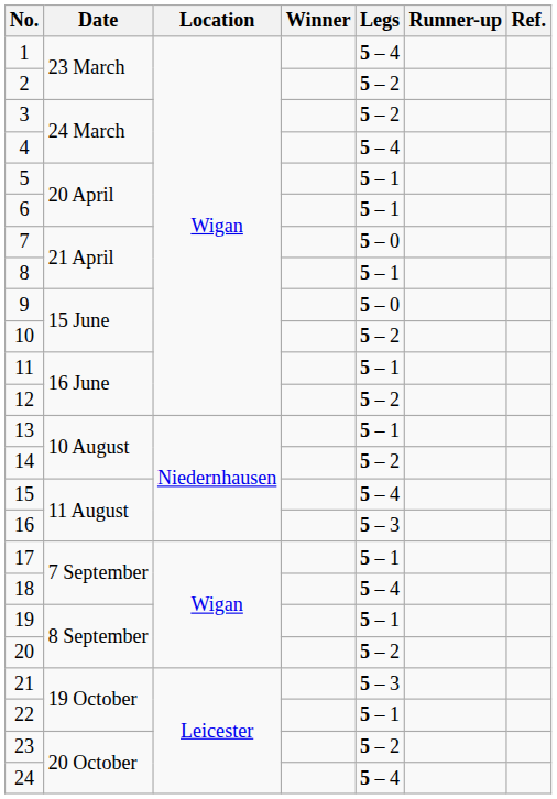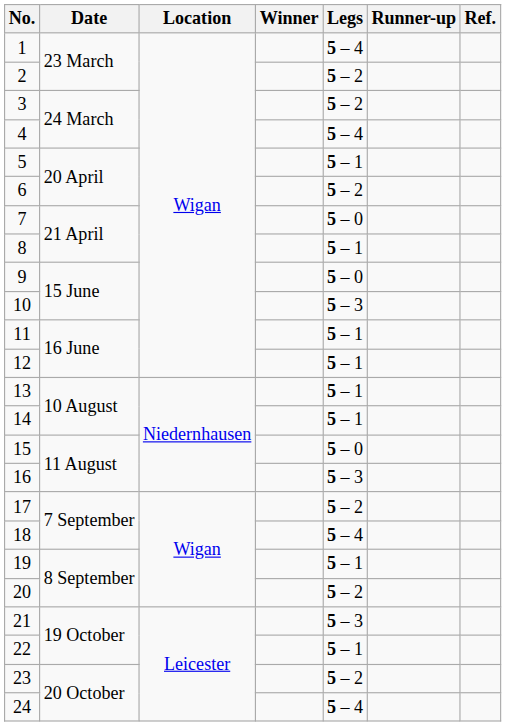6 | Legs: 5 – 1 -> 5 – 2
10 | Legs: 5 – 2 -> 5 – 3
12 | Legs: 5 – 2 -> 5 – 1
14 | Legs: 5 – 2 -> 5 – 1
15 | Legs: 5 – 4 -> 5 – 0
17 | Legs: 5 – 1 -> 5 – 2
